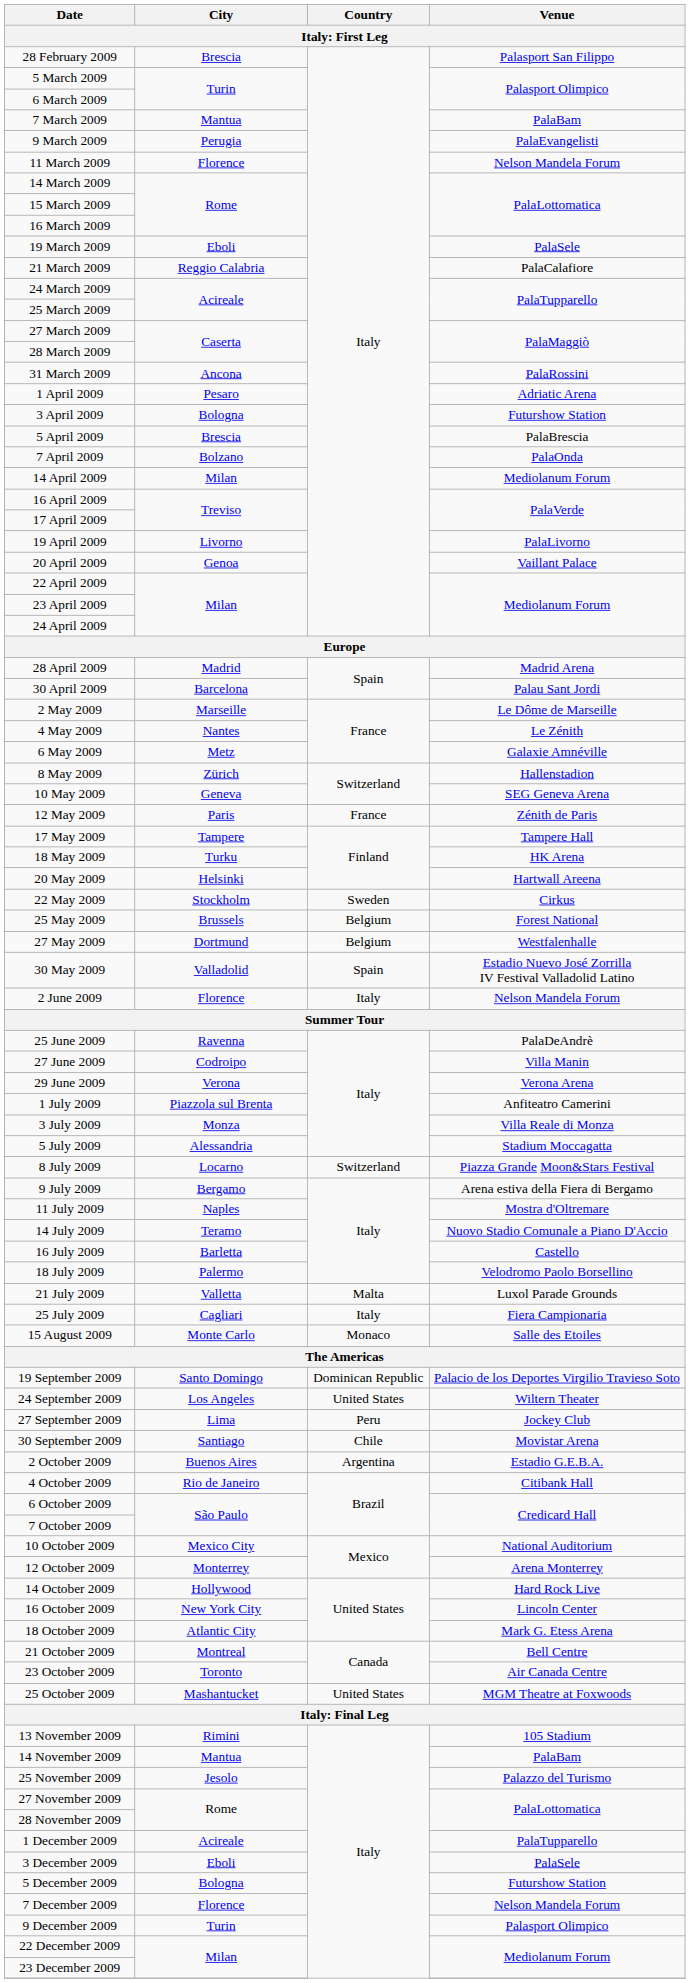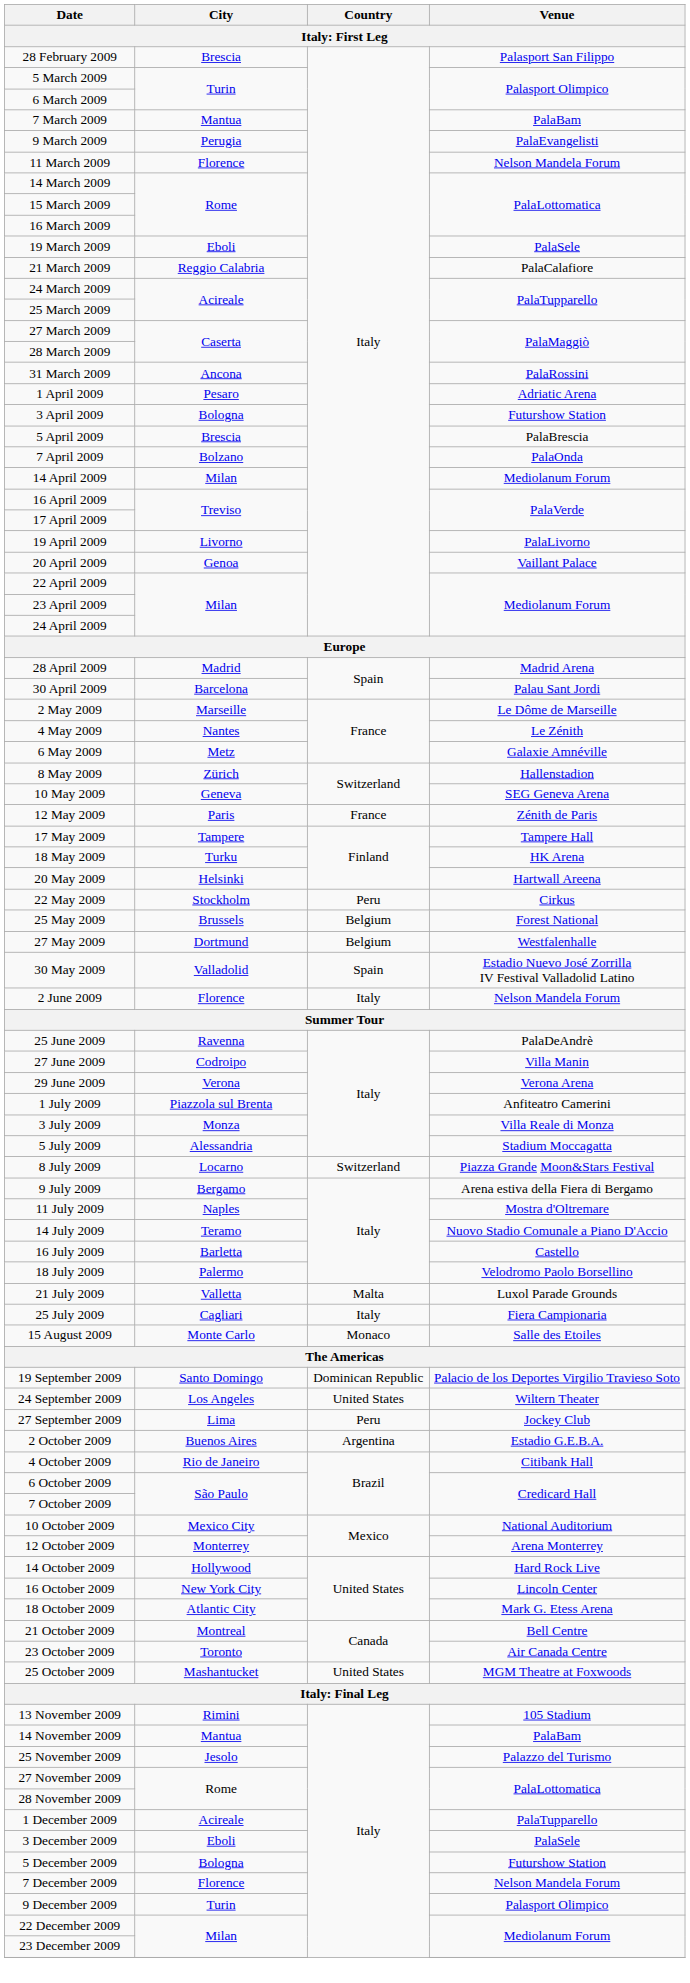22 May 2009 | Country: Sweden -> Peru
- row: 30 September 2009 | Santiago | Chile | Movistar Arena
